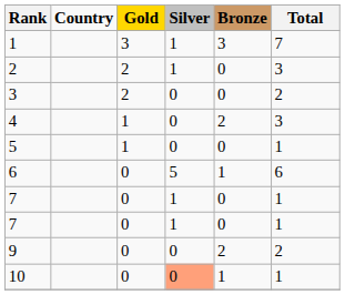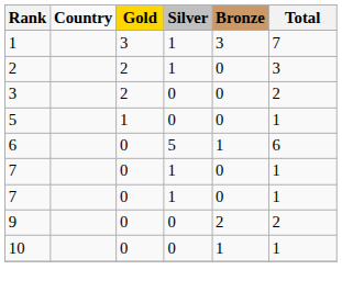- row: 4 | 1 | 0 | 2 | 3
10 | Silver: lightsalmon background -> no background
